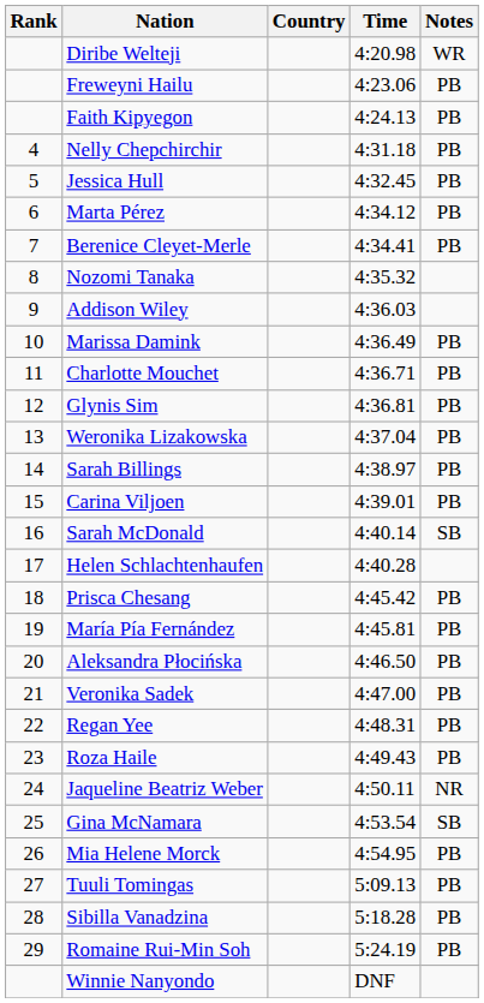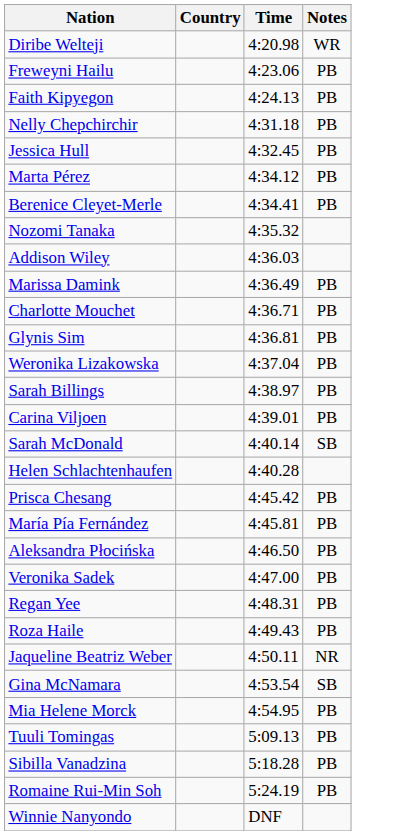- column: Rank | 4 | 5 | 6 | 7 | 8 | 9 | 10 | 11 | 12 | 13 | 14 | 15 | 16 | 17 | 18 | 19 | 20 | 21 | 22 | 23 | 24 | 25 | 26 | 27 | 28 | 29
